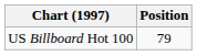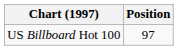US Billboard Hot 100 | Position: 79 -> 97
